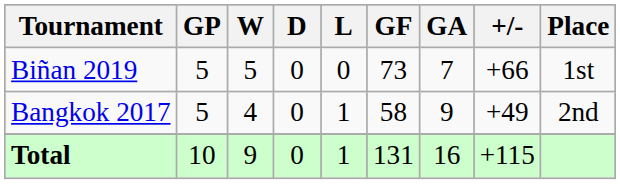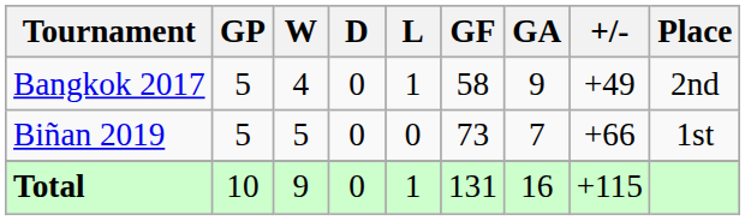rows swapped: Bangkok 2017 <-> Biñan 2019
